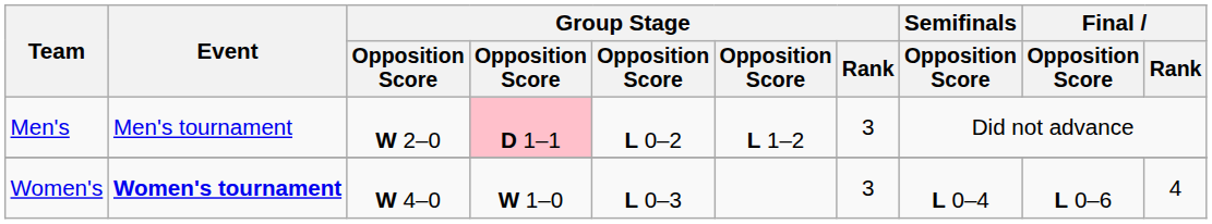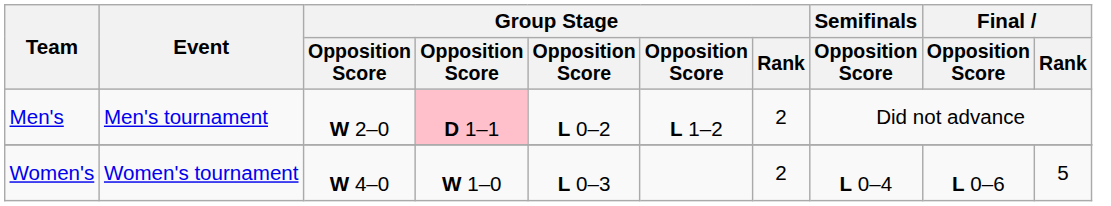Men's | Group Stage / Rank: 3 -> 2
Women's | Event: bold -> normal
Women's | Group Stage / Rank: 3 -> 2
Women's | Final / Rank: 4 -> 5
